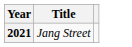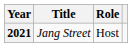+ column: Role | Host
